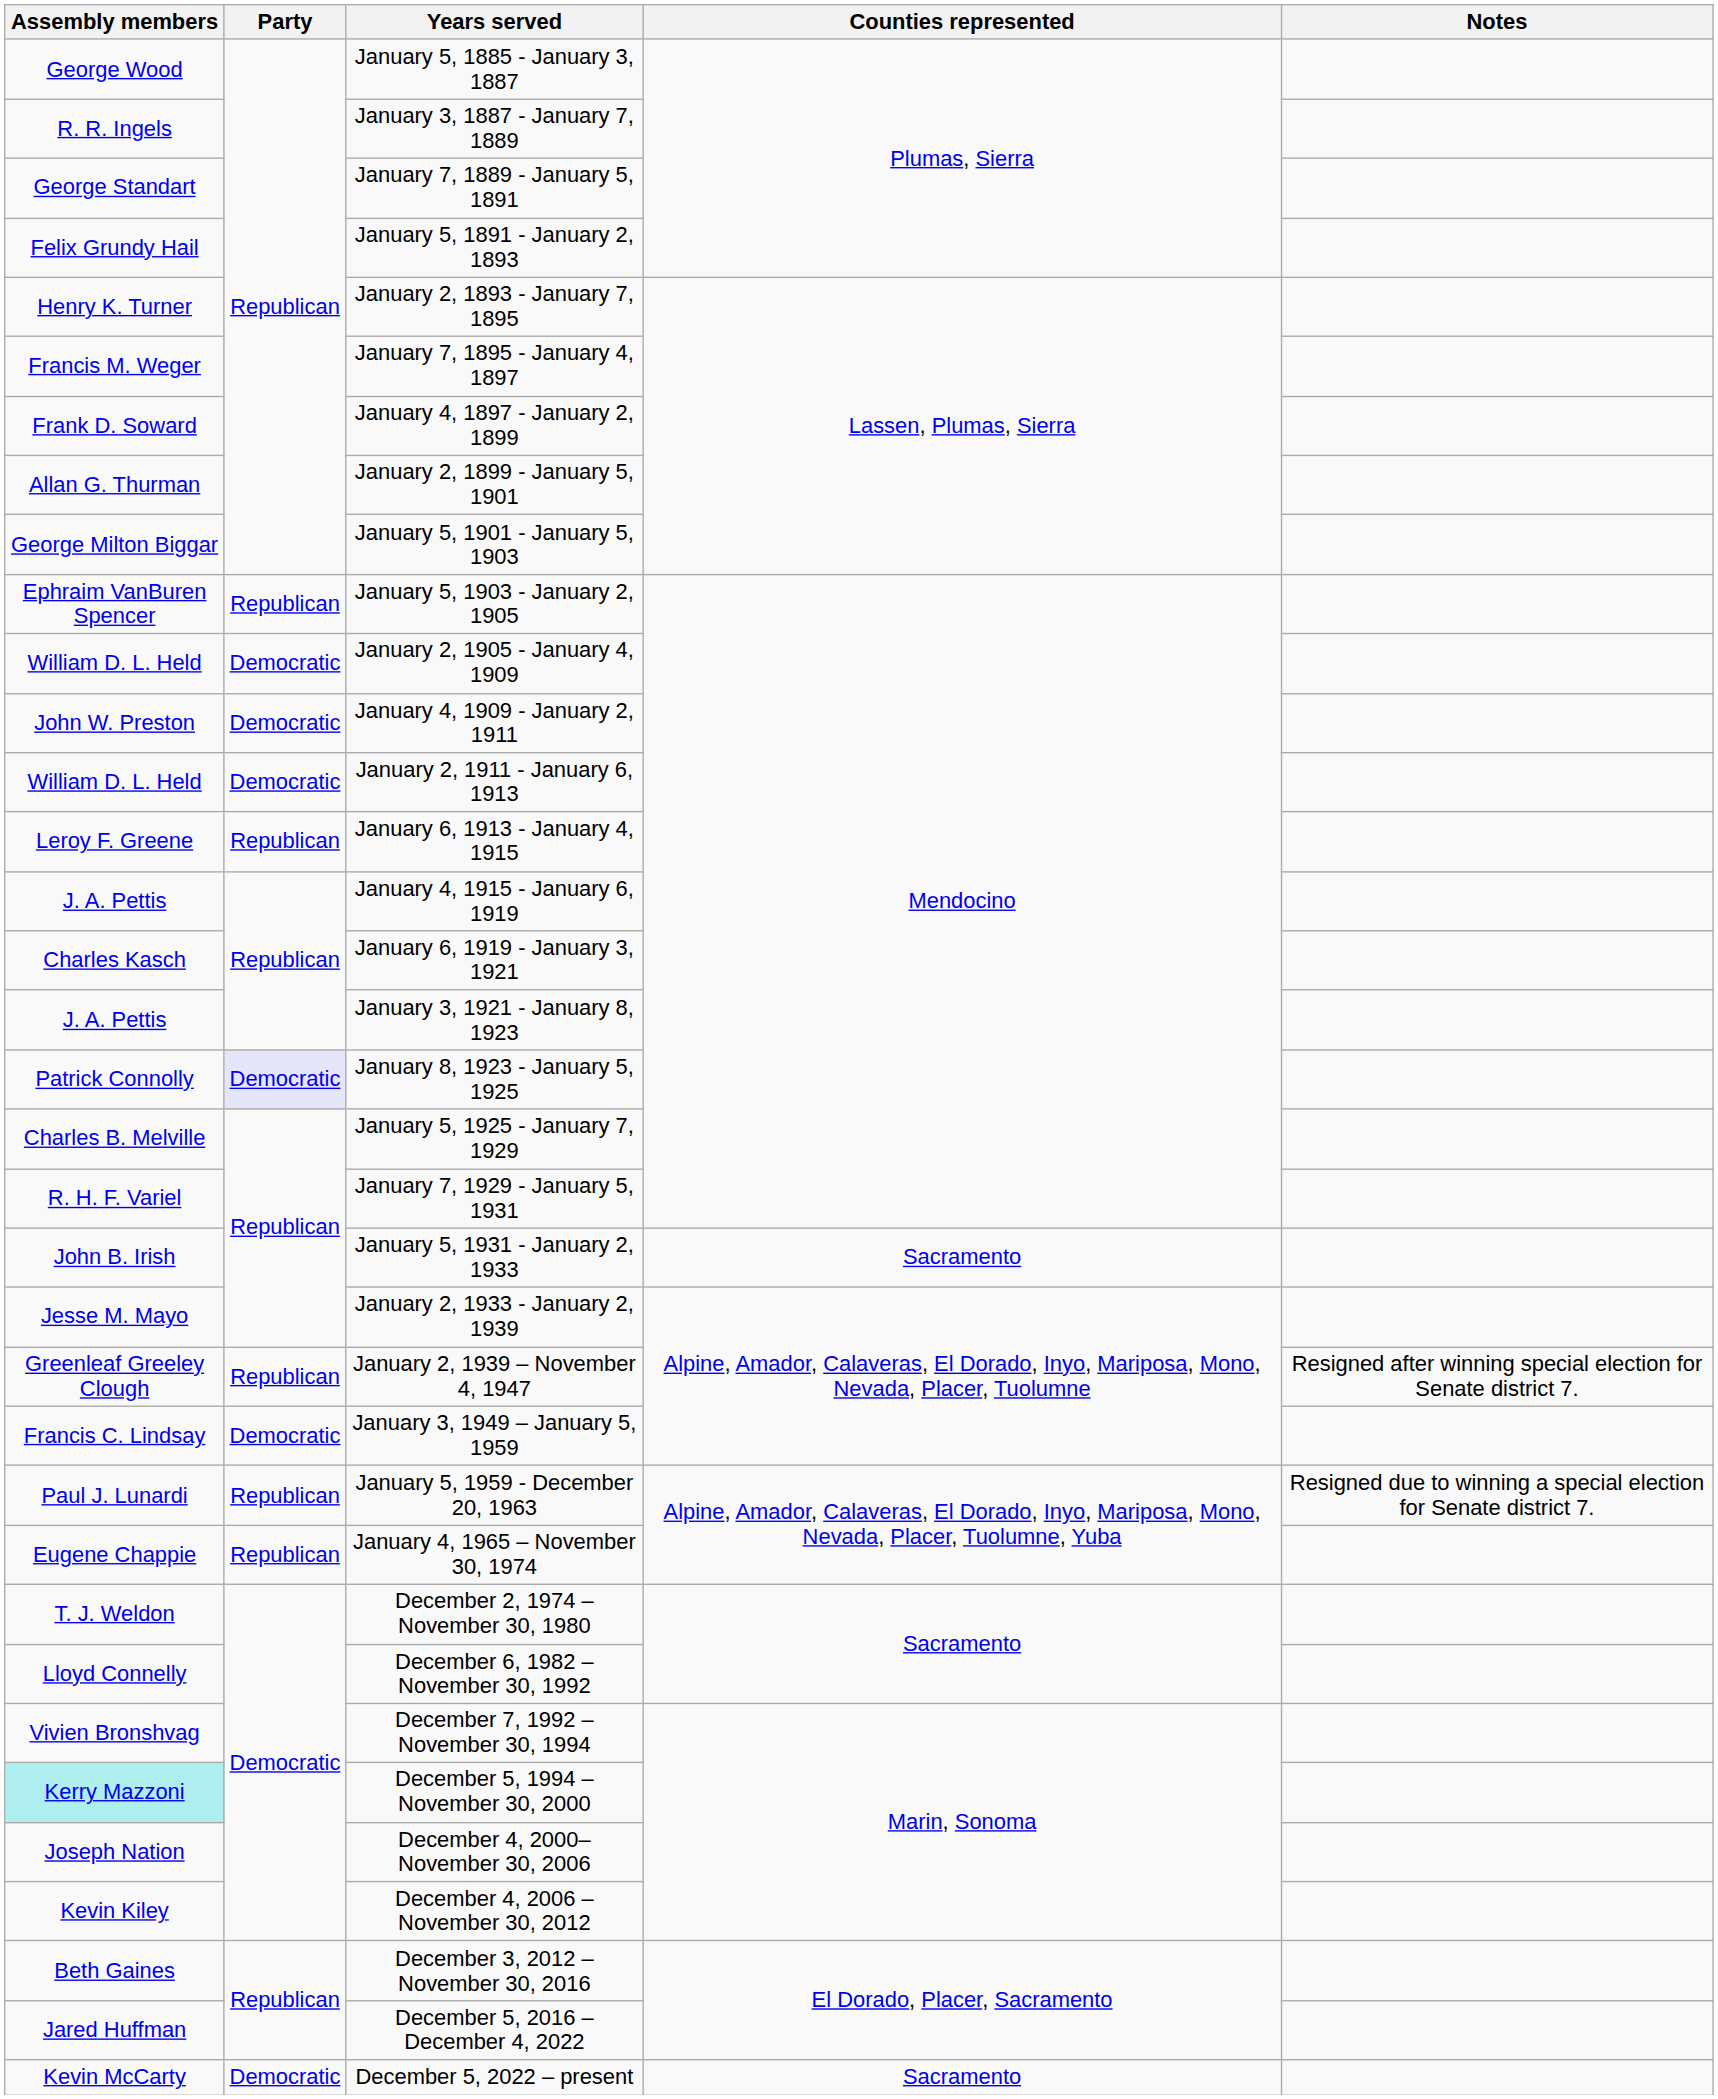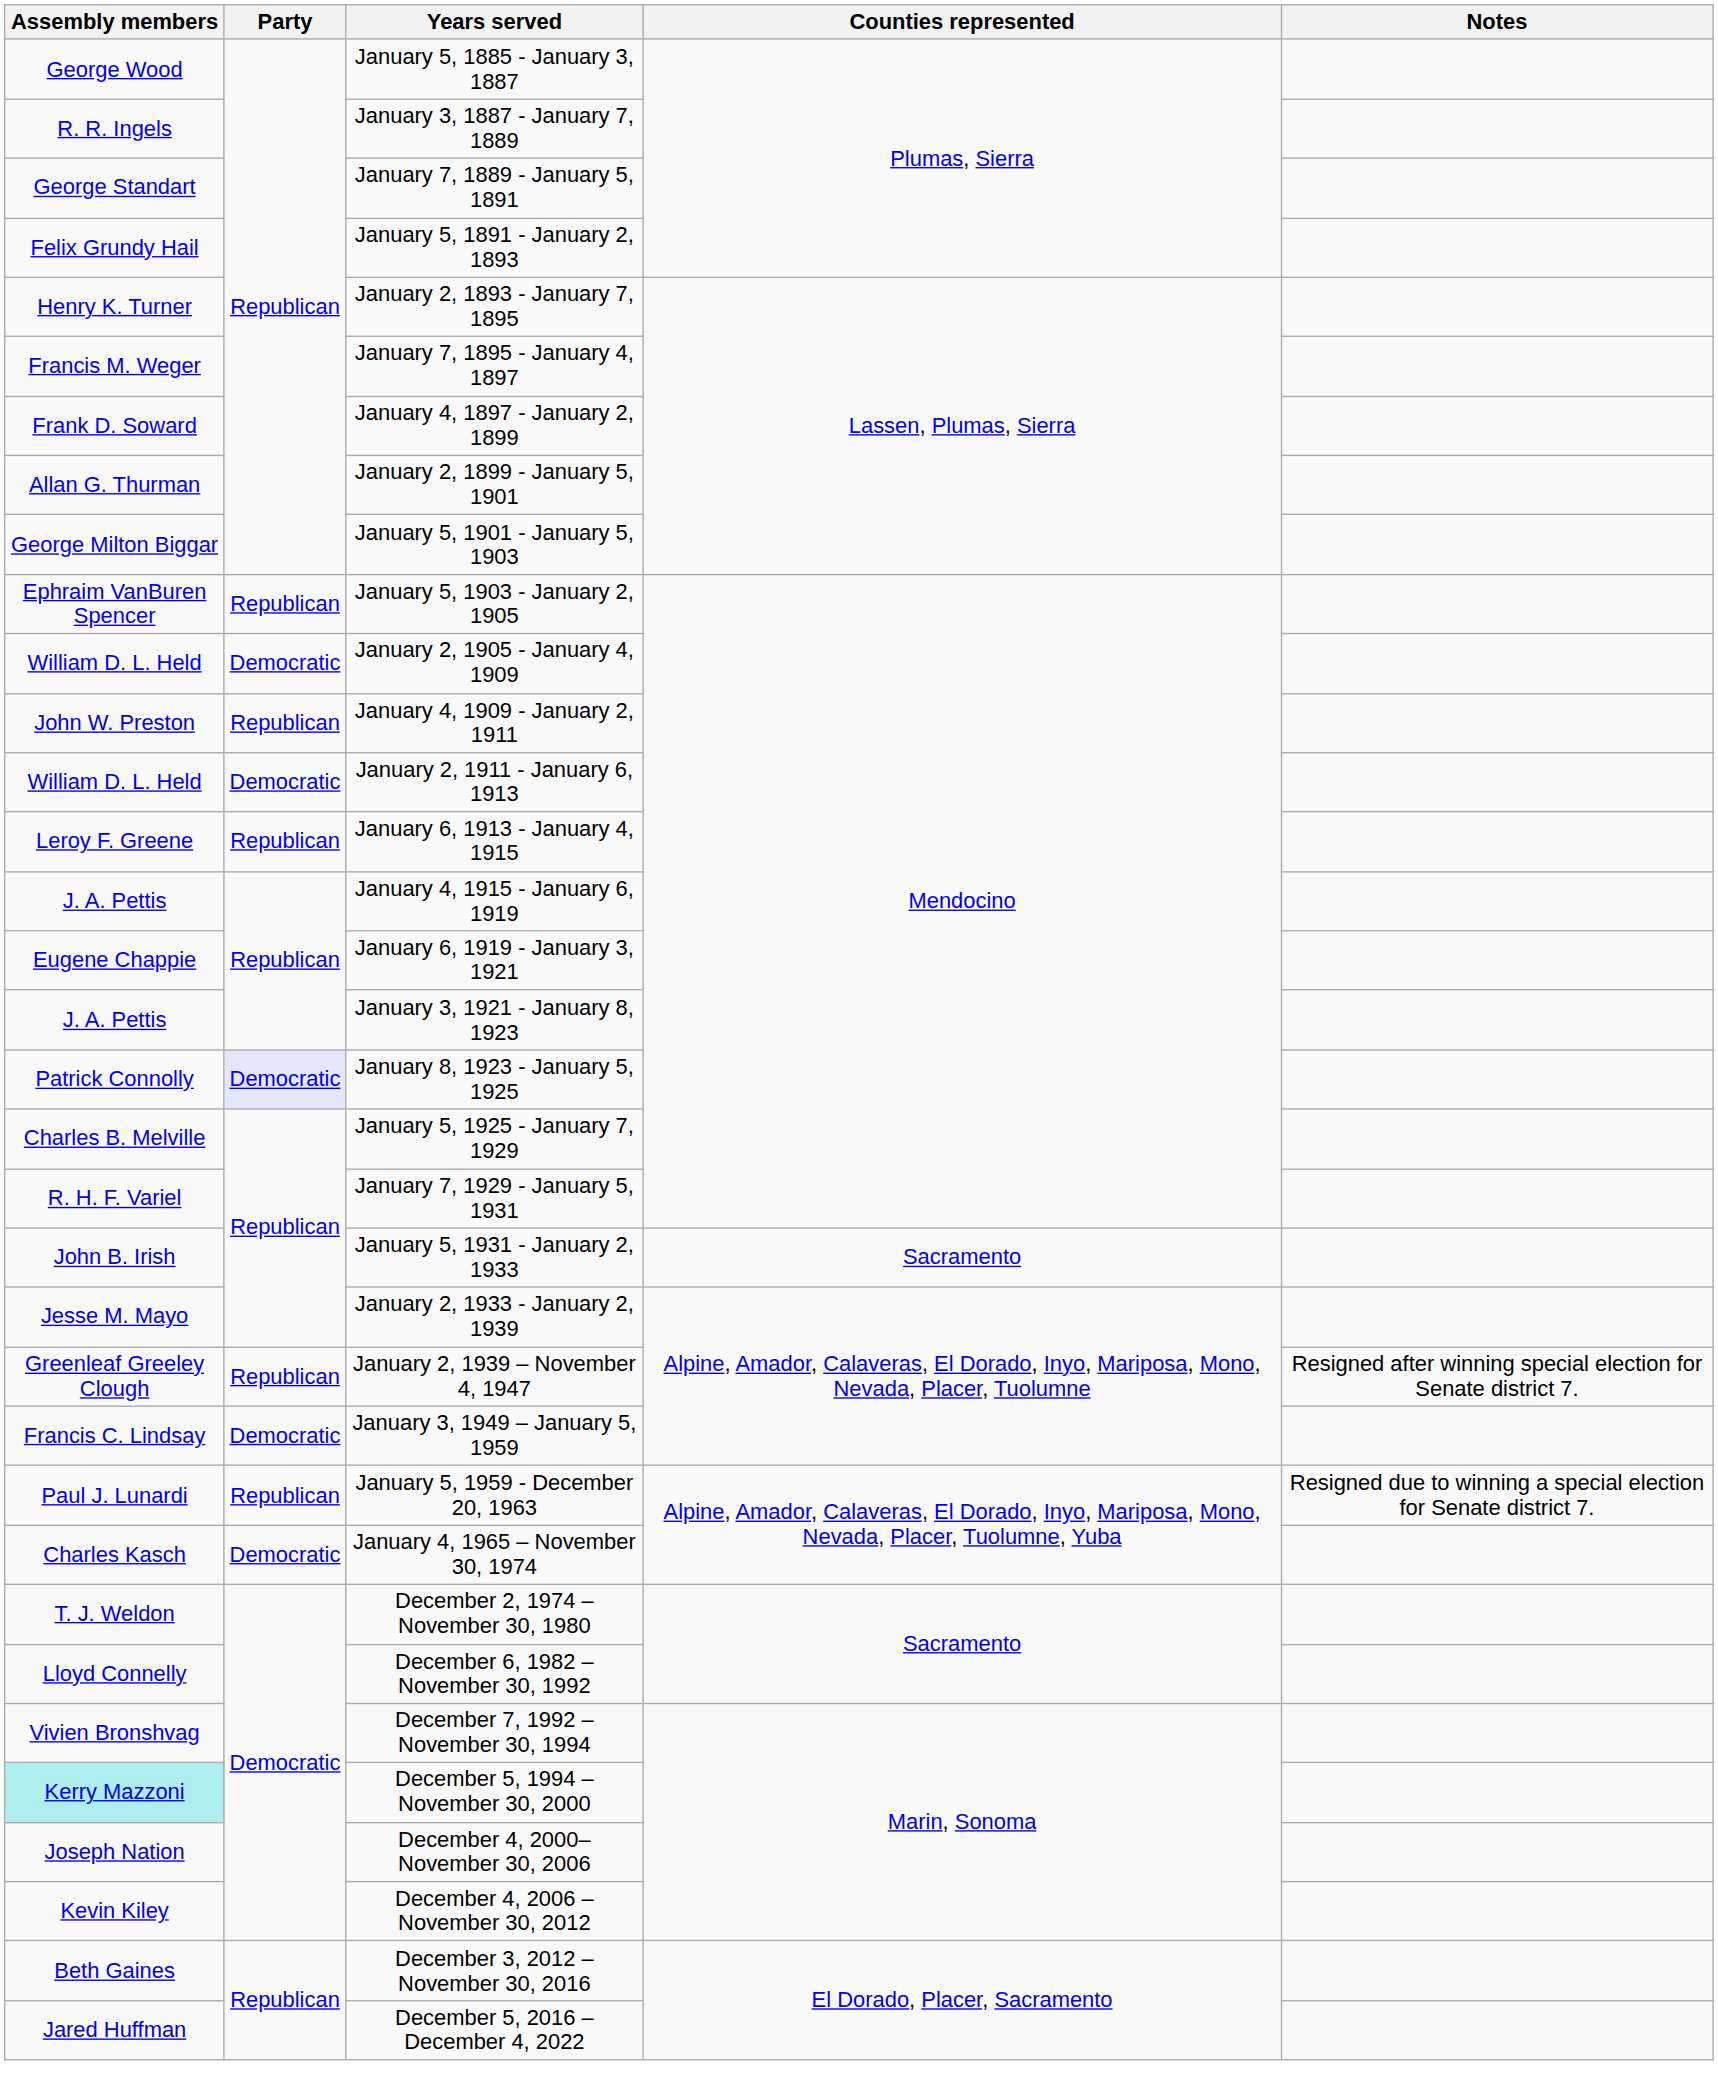January 4, 1909 - January 2, 1911 | Party: Democratic -> Republican
January 6, 1919 - January 3, 1921 | Assembly members: Charles Kasch -> Eugene Chappie
January 4, 1965 – November 30, 1974 | Assembly members: Eugene Chappie -> Charles Kasch
January 4, 1965 – November 30, 1974 | Party: Republican -> Democratic
- row: Kevin McCarty | Democratic | December 5, 2022 – present | Sacramento
